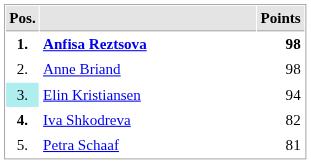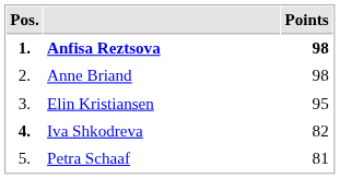Elin Kristiansen | Pos.: paleturquoise background -> no background
Elin Kristiansen | Points: 94 -> 95
